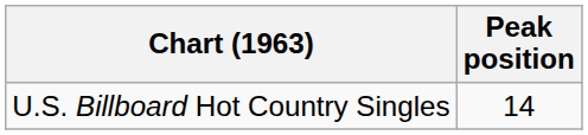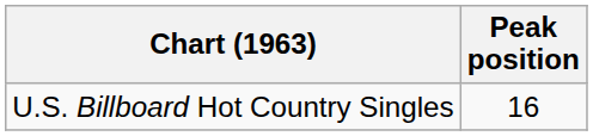U.S. Billboard Hot Country Singles | Peak position: 14 -> 16
